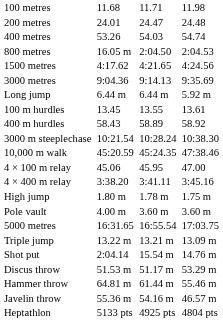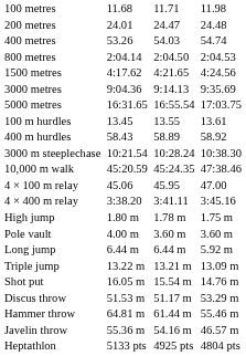800 metres | column 3: 16.05 m -> 2:04.14
rows swapped: 5000 metres <-> Long jump
Shot put | column 3: 2:04.14 -> 16.05 m
